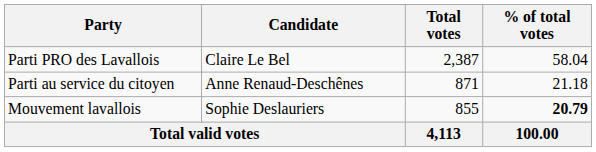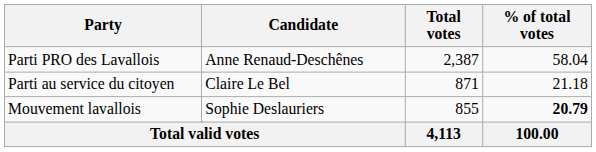Parti PRO des Lavallois | Candidate: Claire Le Bel -> Anne Renaud-Deschênes
Parti au service du citoyen | Candidate: Anne Renaud-Deschênes -> Claire Le Bel
